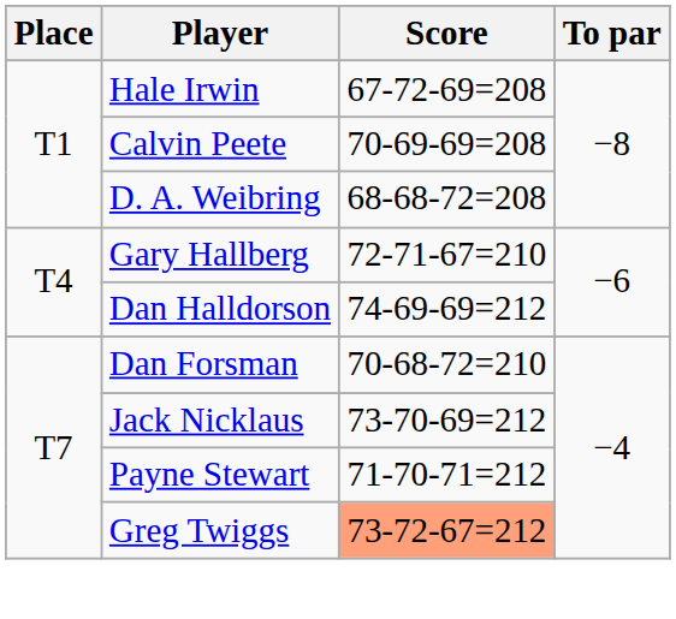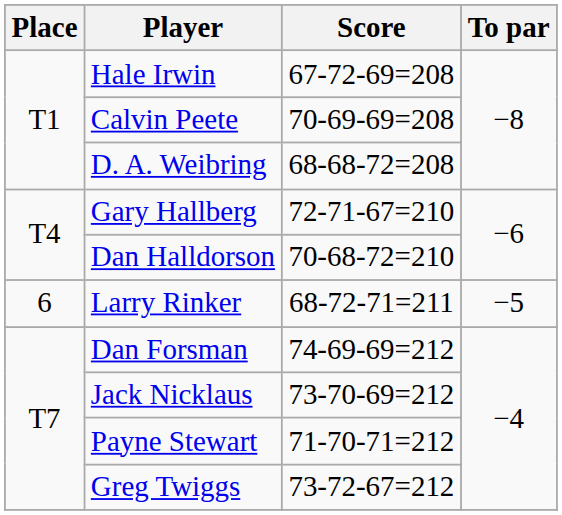Dan Halldorson | Score: 74-69-69=212 -> 70-68-72=210
+ row: 6 | Larry Rinker | 68-72-71=211 | −5
Dan Forsman | Score: 70-68-72=210 -> 74-69-69=212
Greg Twiggs | Score: lightsalmon background -> no background
